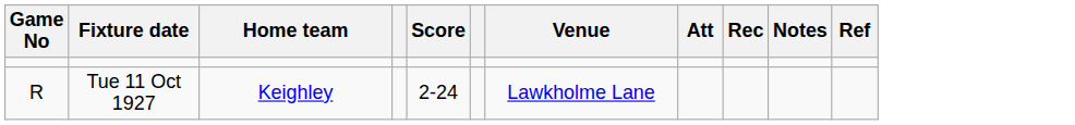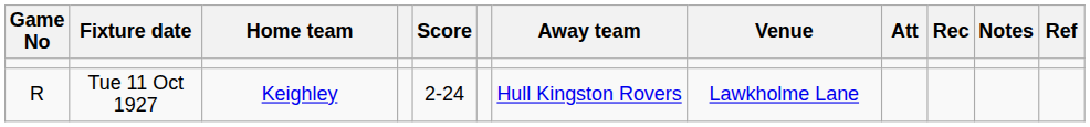+ column: Away team | Hull Kingston Rovers
